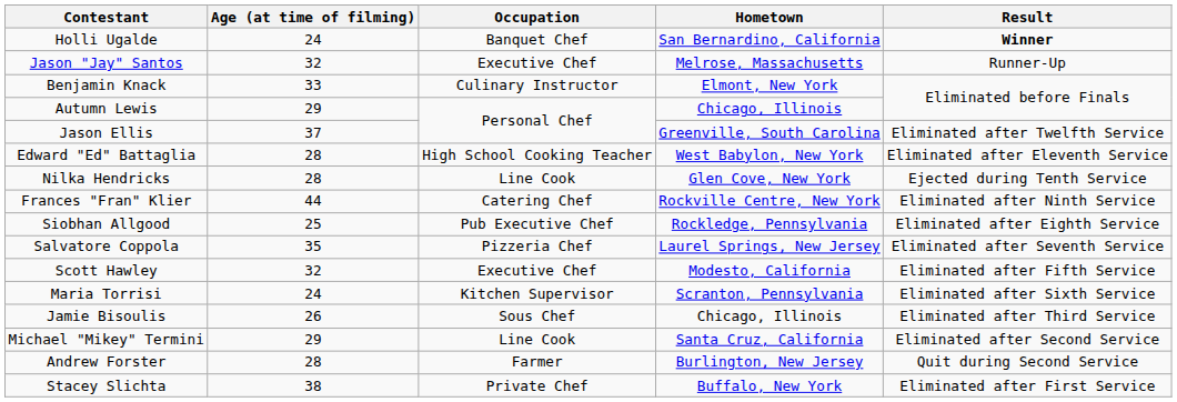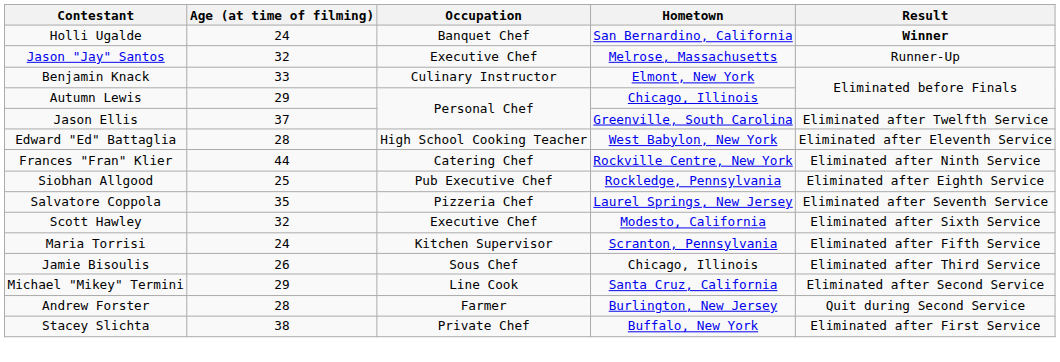- row: Nilka Hendricks | 28 | Line Cook | Glen Cove, New York | Ejected during Tenth Service
Scott Hawley | Result: Eliminated after Fifth Service -> Eliminated after Sixth Service
Maria Torrisi | Result: Eliminated after Sixth Service -> Eliminated after Fifth Service
